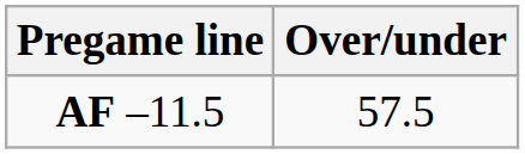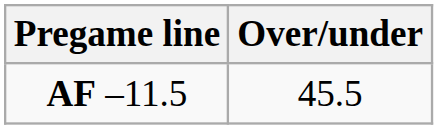AF –11.5 | Over/under: 57.5 -> 45.5
